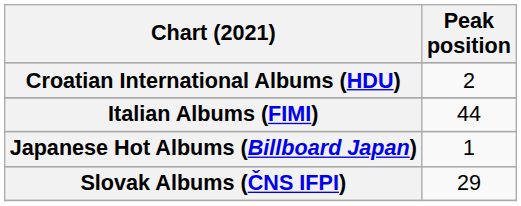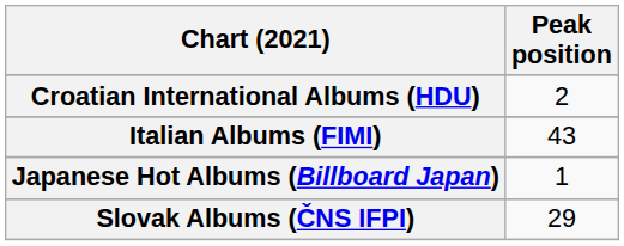Italian Albums (FIMI) | Peak position: 44 -> 43
